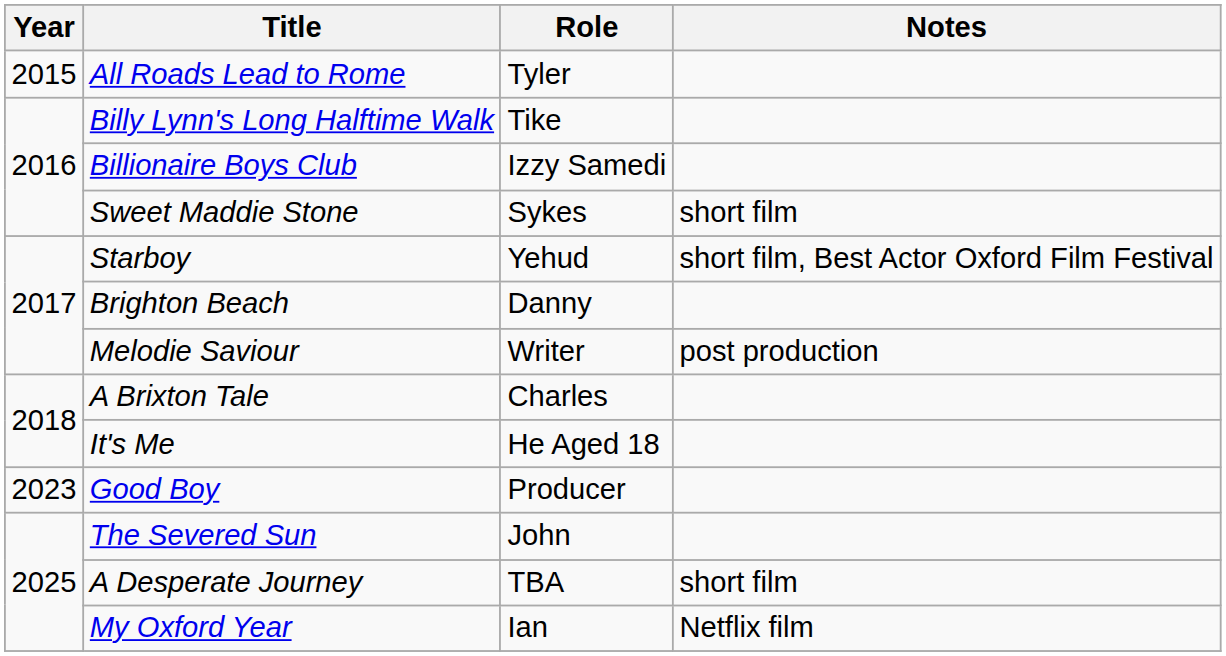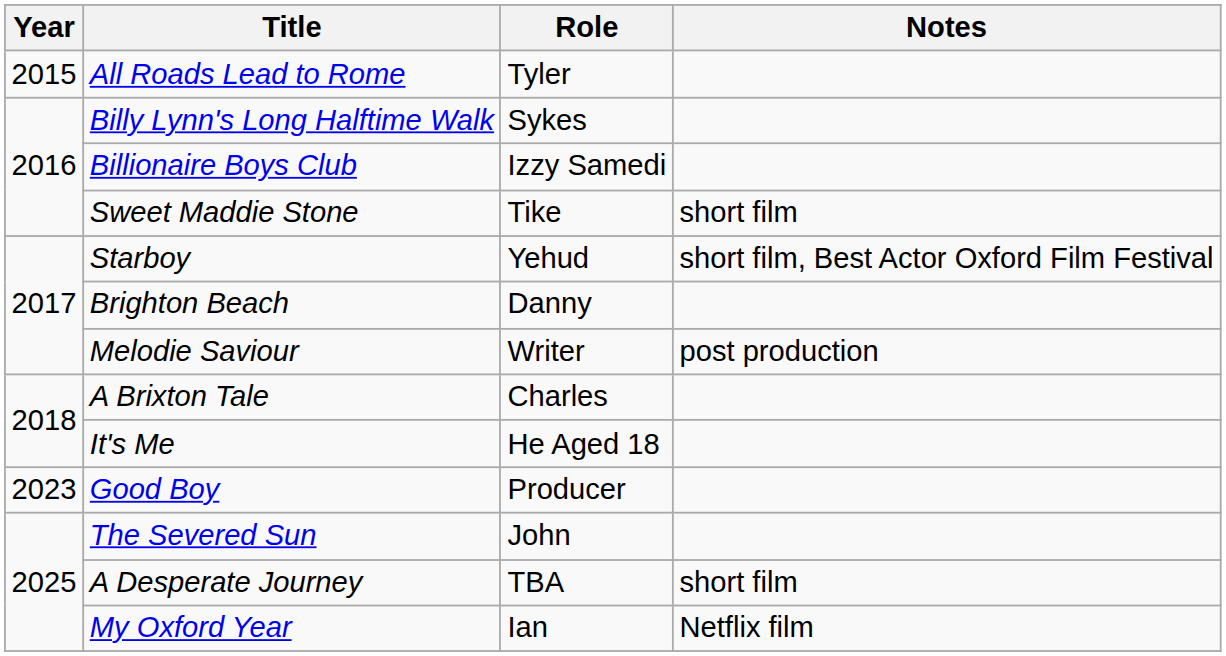Billy Lynn's Long Halftime Walk | Role: Tike -> Sykes
Sweet Maddie Stone | Role: Sykes -> Tike
